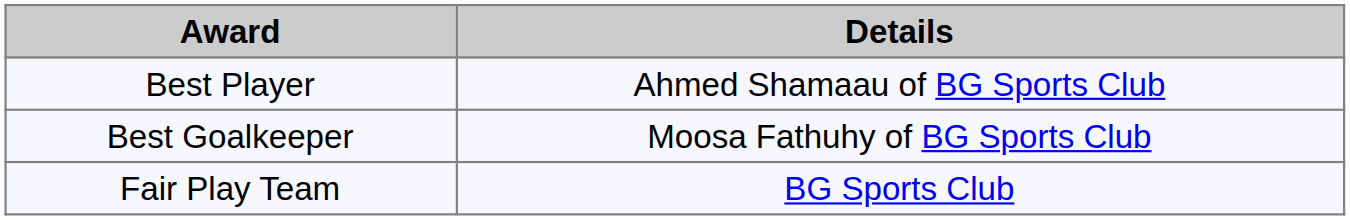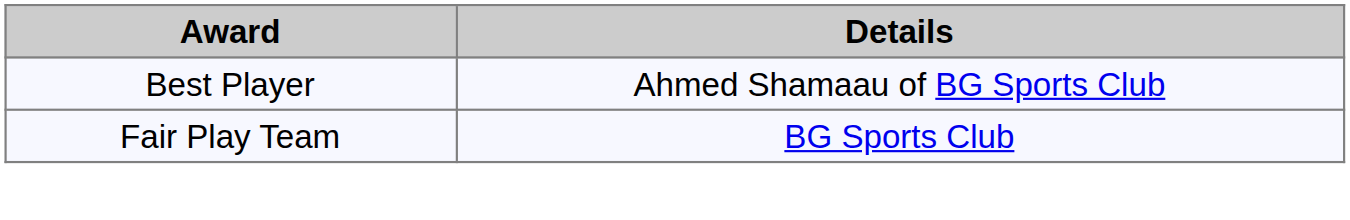- row: Best Goalkeeper | Moosa Fathuhy of BG Sports Club
